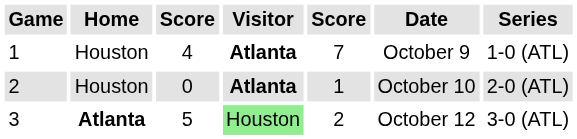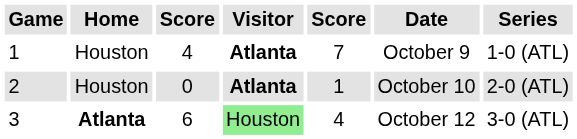3 | column 3: 5 -> 6
3 | column 5: 2 -> 4
